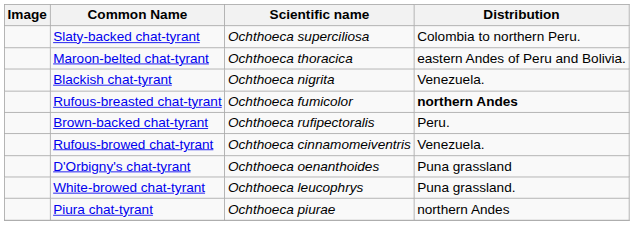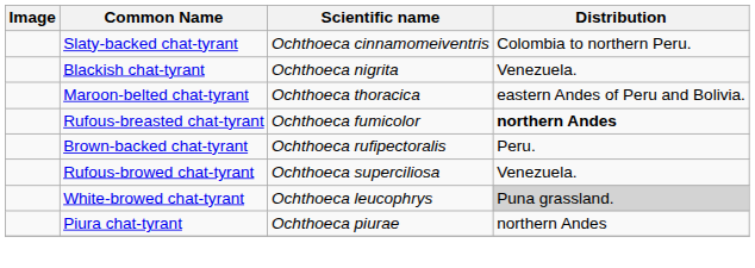Slaty-backed chat-tyrant | Scientific name: Ochthoeca superciliosa -> Ochthoeca cinnamomeiventris
rows swapped: Blackish chat-tyrant <-> Maroon-belted chat-tyrant
Rufous-browed chat-tyrant | Scientific name: Ochthoeca cinnamomeiventris -> Ochthoeca superciliosa
- row: D'Orbigny's chat-tyrant | Ochthoeca oenanthoides | Puna grassland
White-browed chat-tyrant | Distribution: no background -> lightgrey background
